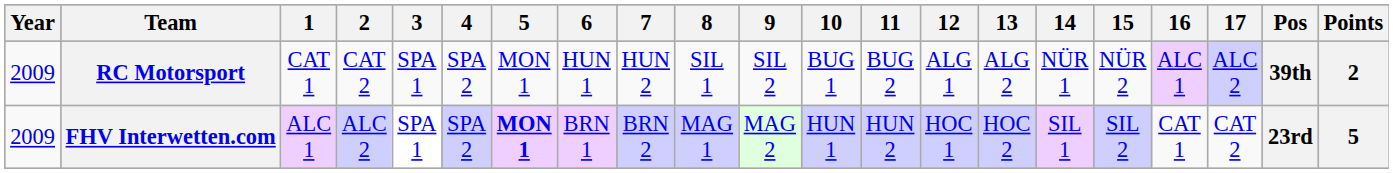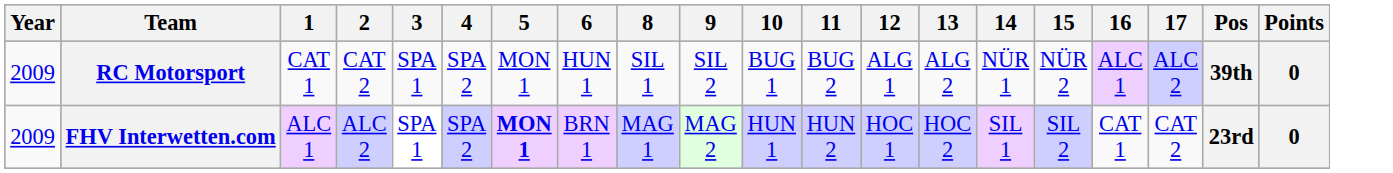- column: 7 | HUN 2 | BRN 2
RC Motorsport | Points: 2 -> 0
FHV Interwetten.com | Points: 5 -> 0
